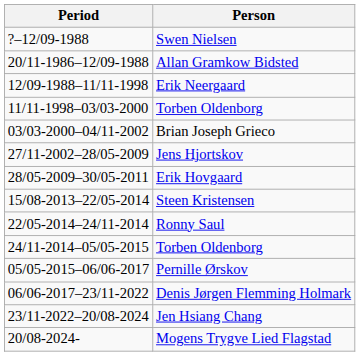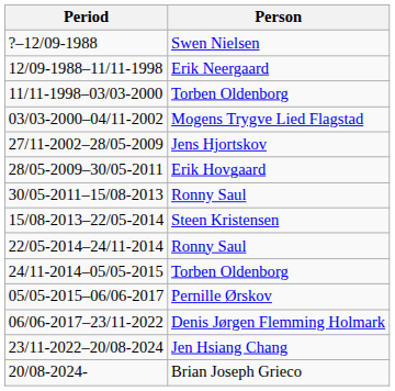- row: 20/11-1986–12/09-1988 | Allan Gramkow Bidsted
03/03-2000–04/11-2002 | Person: Brian Joseph Grieco -> Mogens Trygve Lied Flagstad
+ row: 30/05-2011–15/08-2013 | Ronny Saul
20/08-2024- | Person: Mogens Trygve Lied Flagstad -> Brian Joseph Grieco
